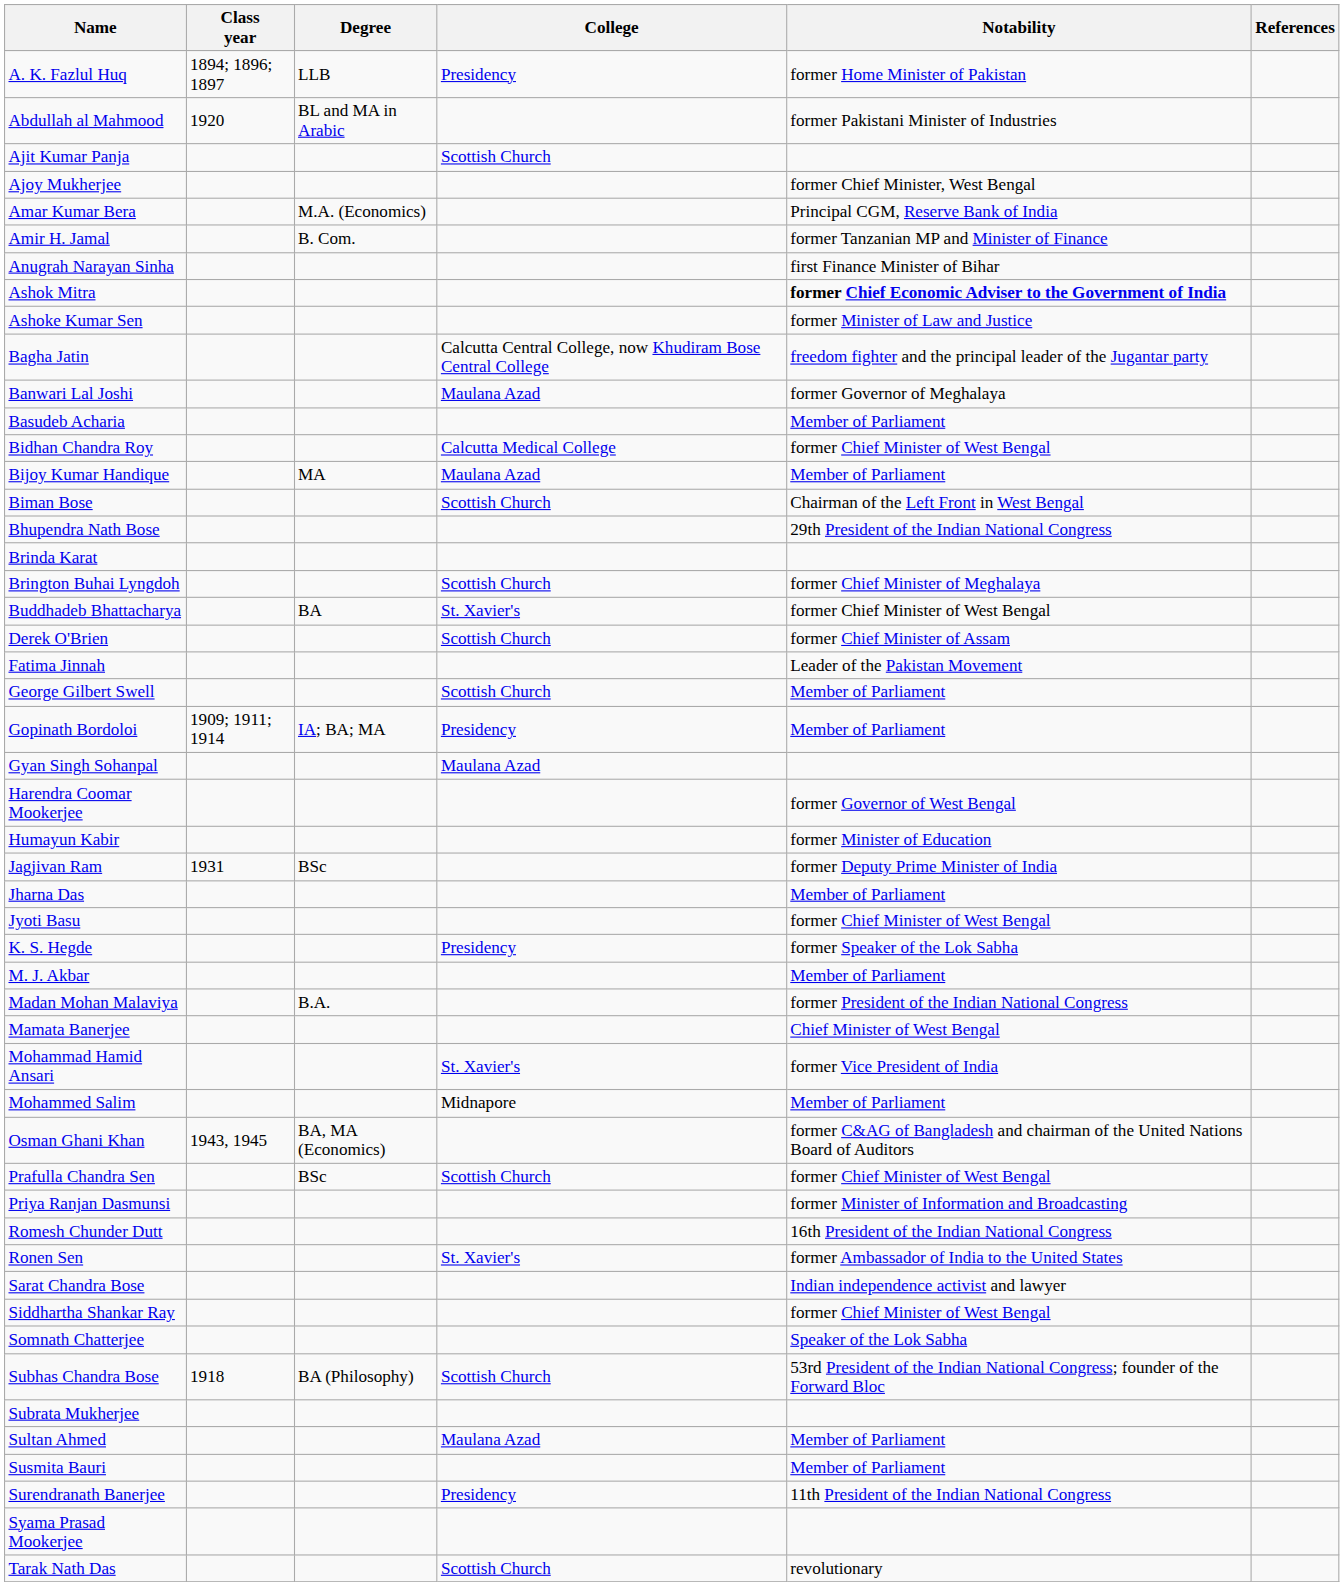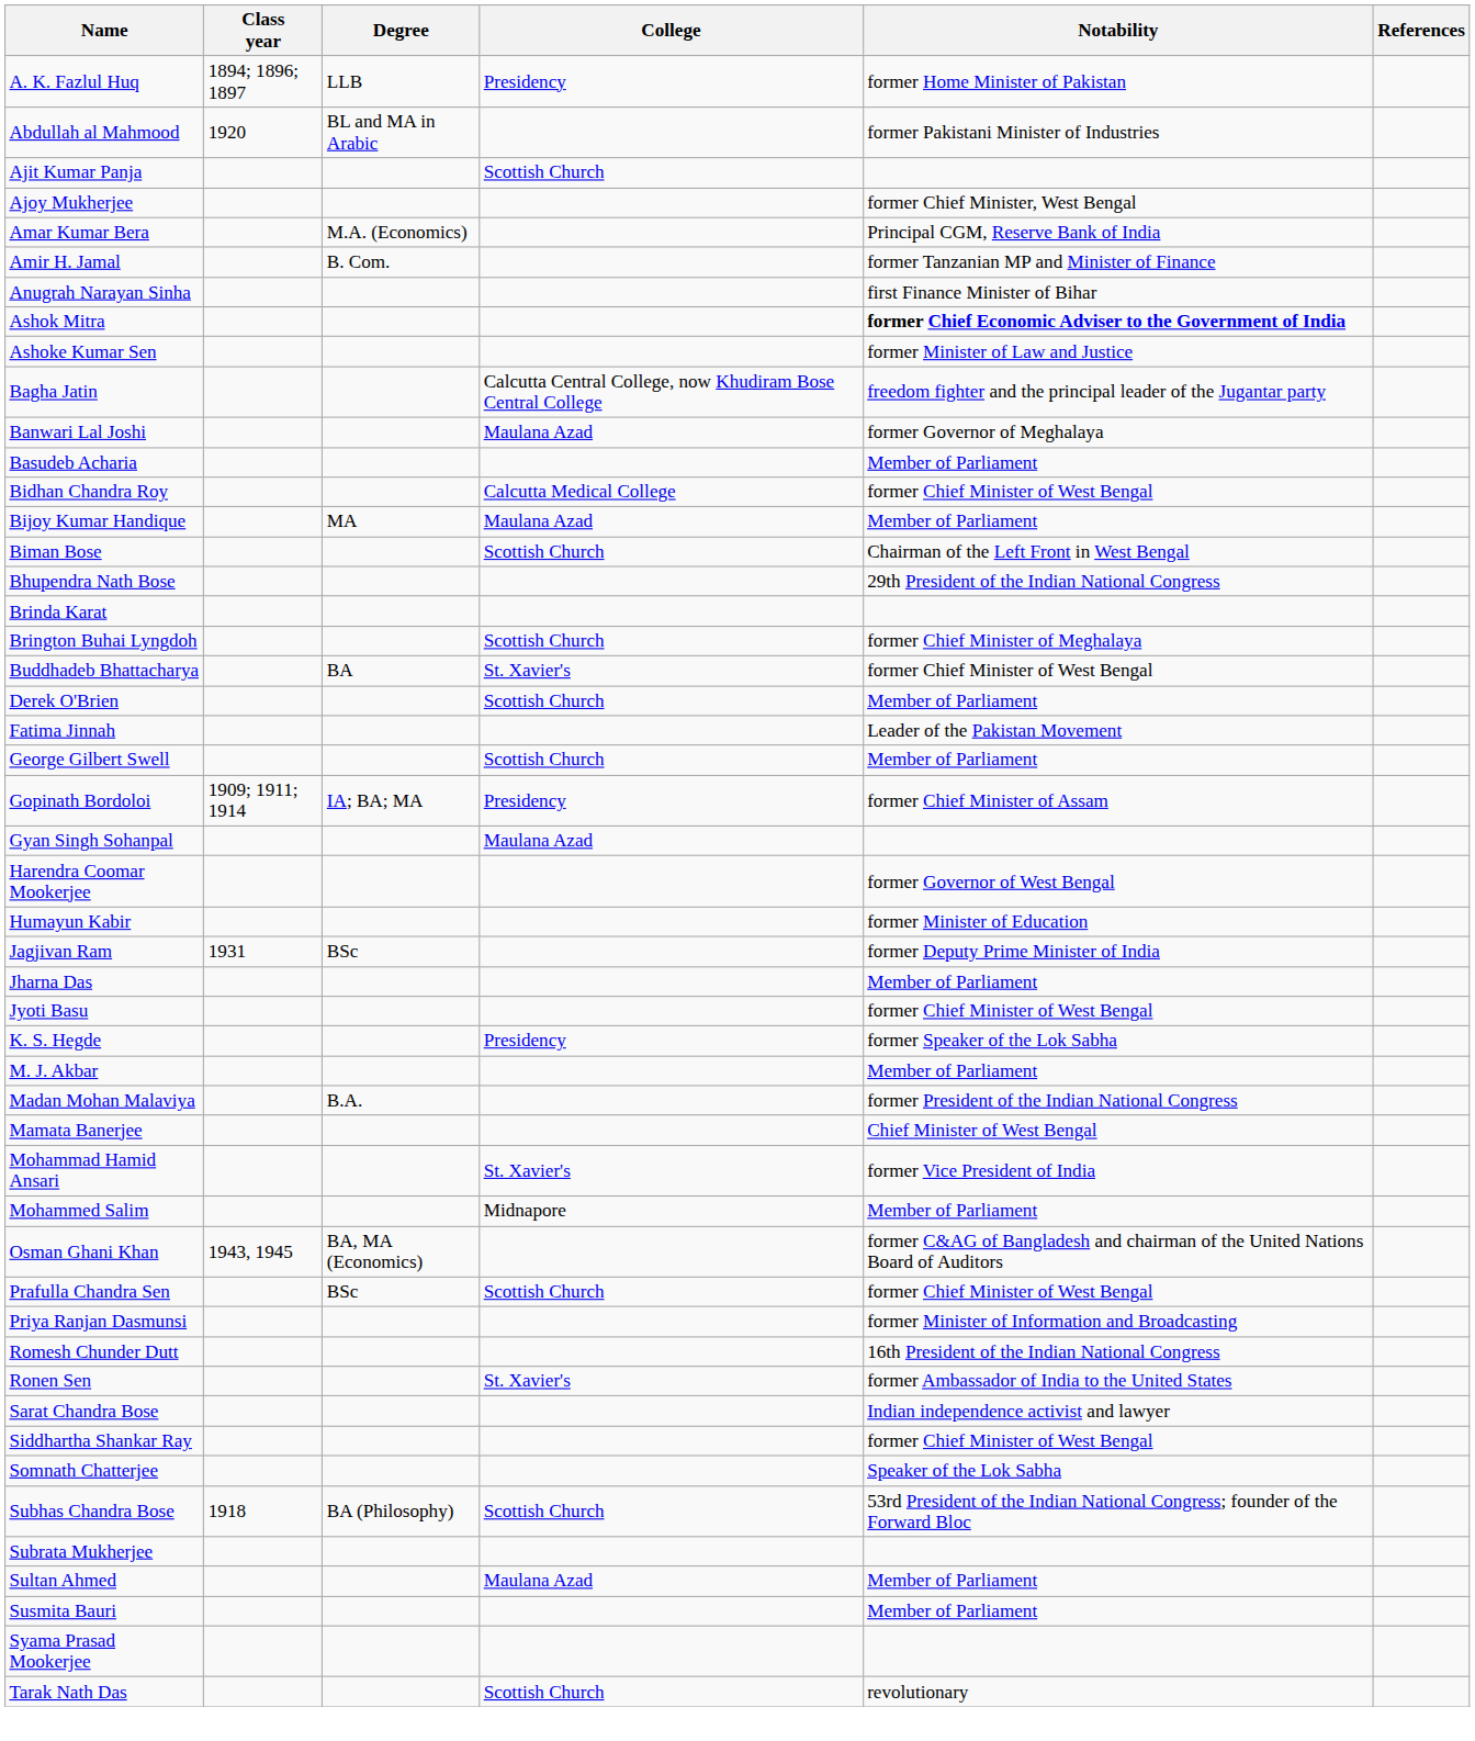Derek O'Brien | Notability: former Chief Minister of Assam -> Member of Parliament
Gopinath Bordoloi | Notability: Member of Parliament -> former Chief Minister of Assam
- row: Surendranath Banerjee | Presidency | 11th President of the Indian National Congress
